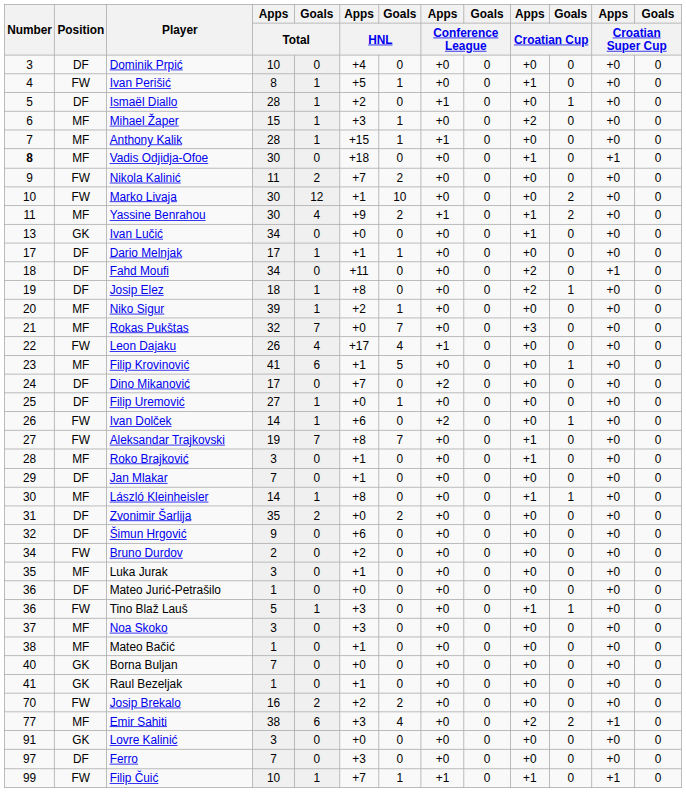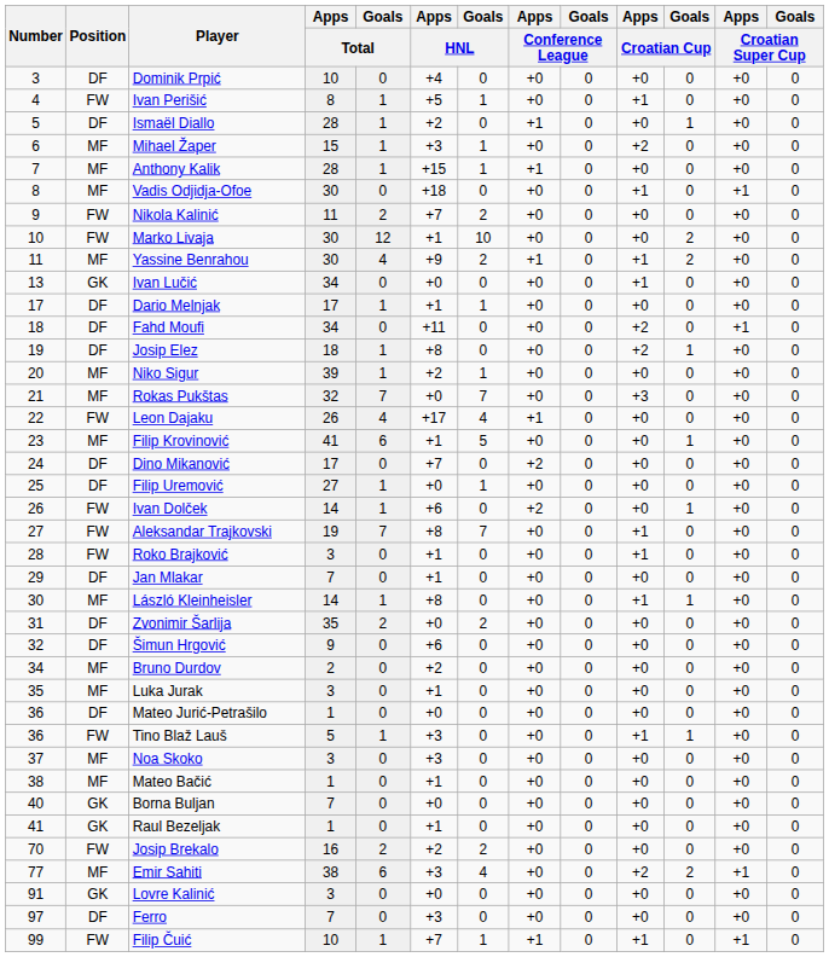Vadis Odjidja-Ofoe | Number: bold -> normal
Roko Brajković | Position: MF -> FW
Bruno Durdov | Position: FW -> MF
